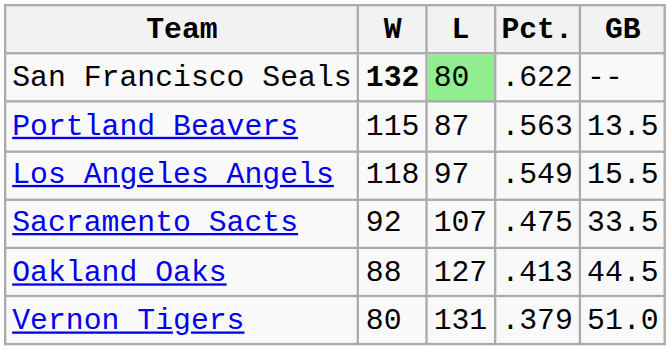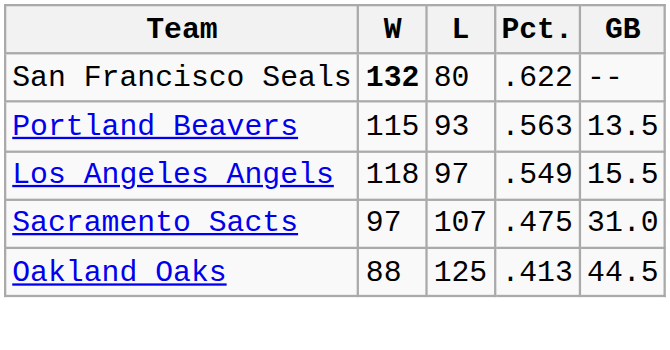San Francisco Seals | L: lightgreen background -> no background
Portland Beavers | L: 87 -> 93
Sacramento Sacts | W: 92 -> 97
Sacramento Sacts | GB: 33.5 -> 31.0
Oakland Oaks | L: 127 -> 125
- row: Vernon Tigers | 80 | 131 | .379 | 51.0
